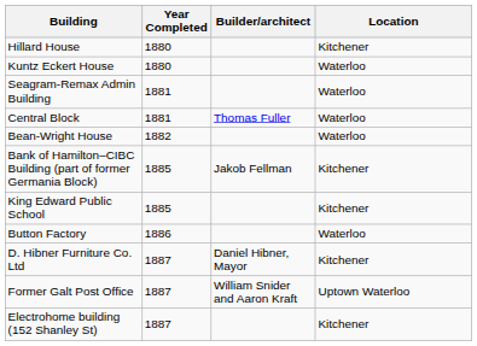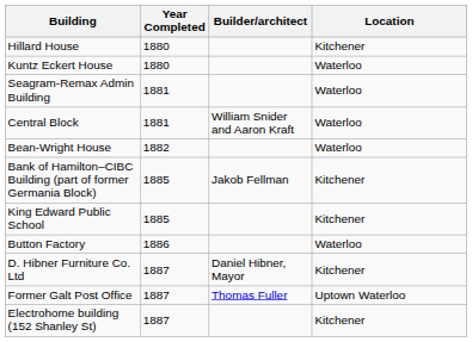Central Block | Builder/architect: Thomas Fuller -> William Snider and Aaron Kraft
Former Galt Post Office | Builder/architect: William Snider and Aaron Kraft -> Thomas Fuller
